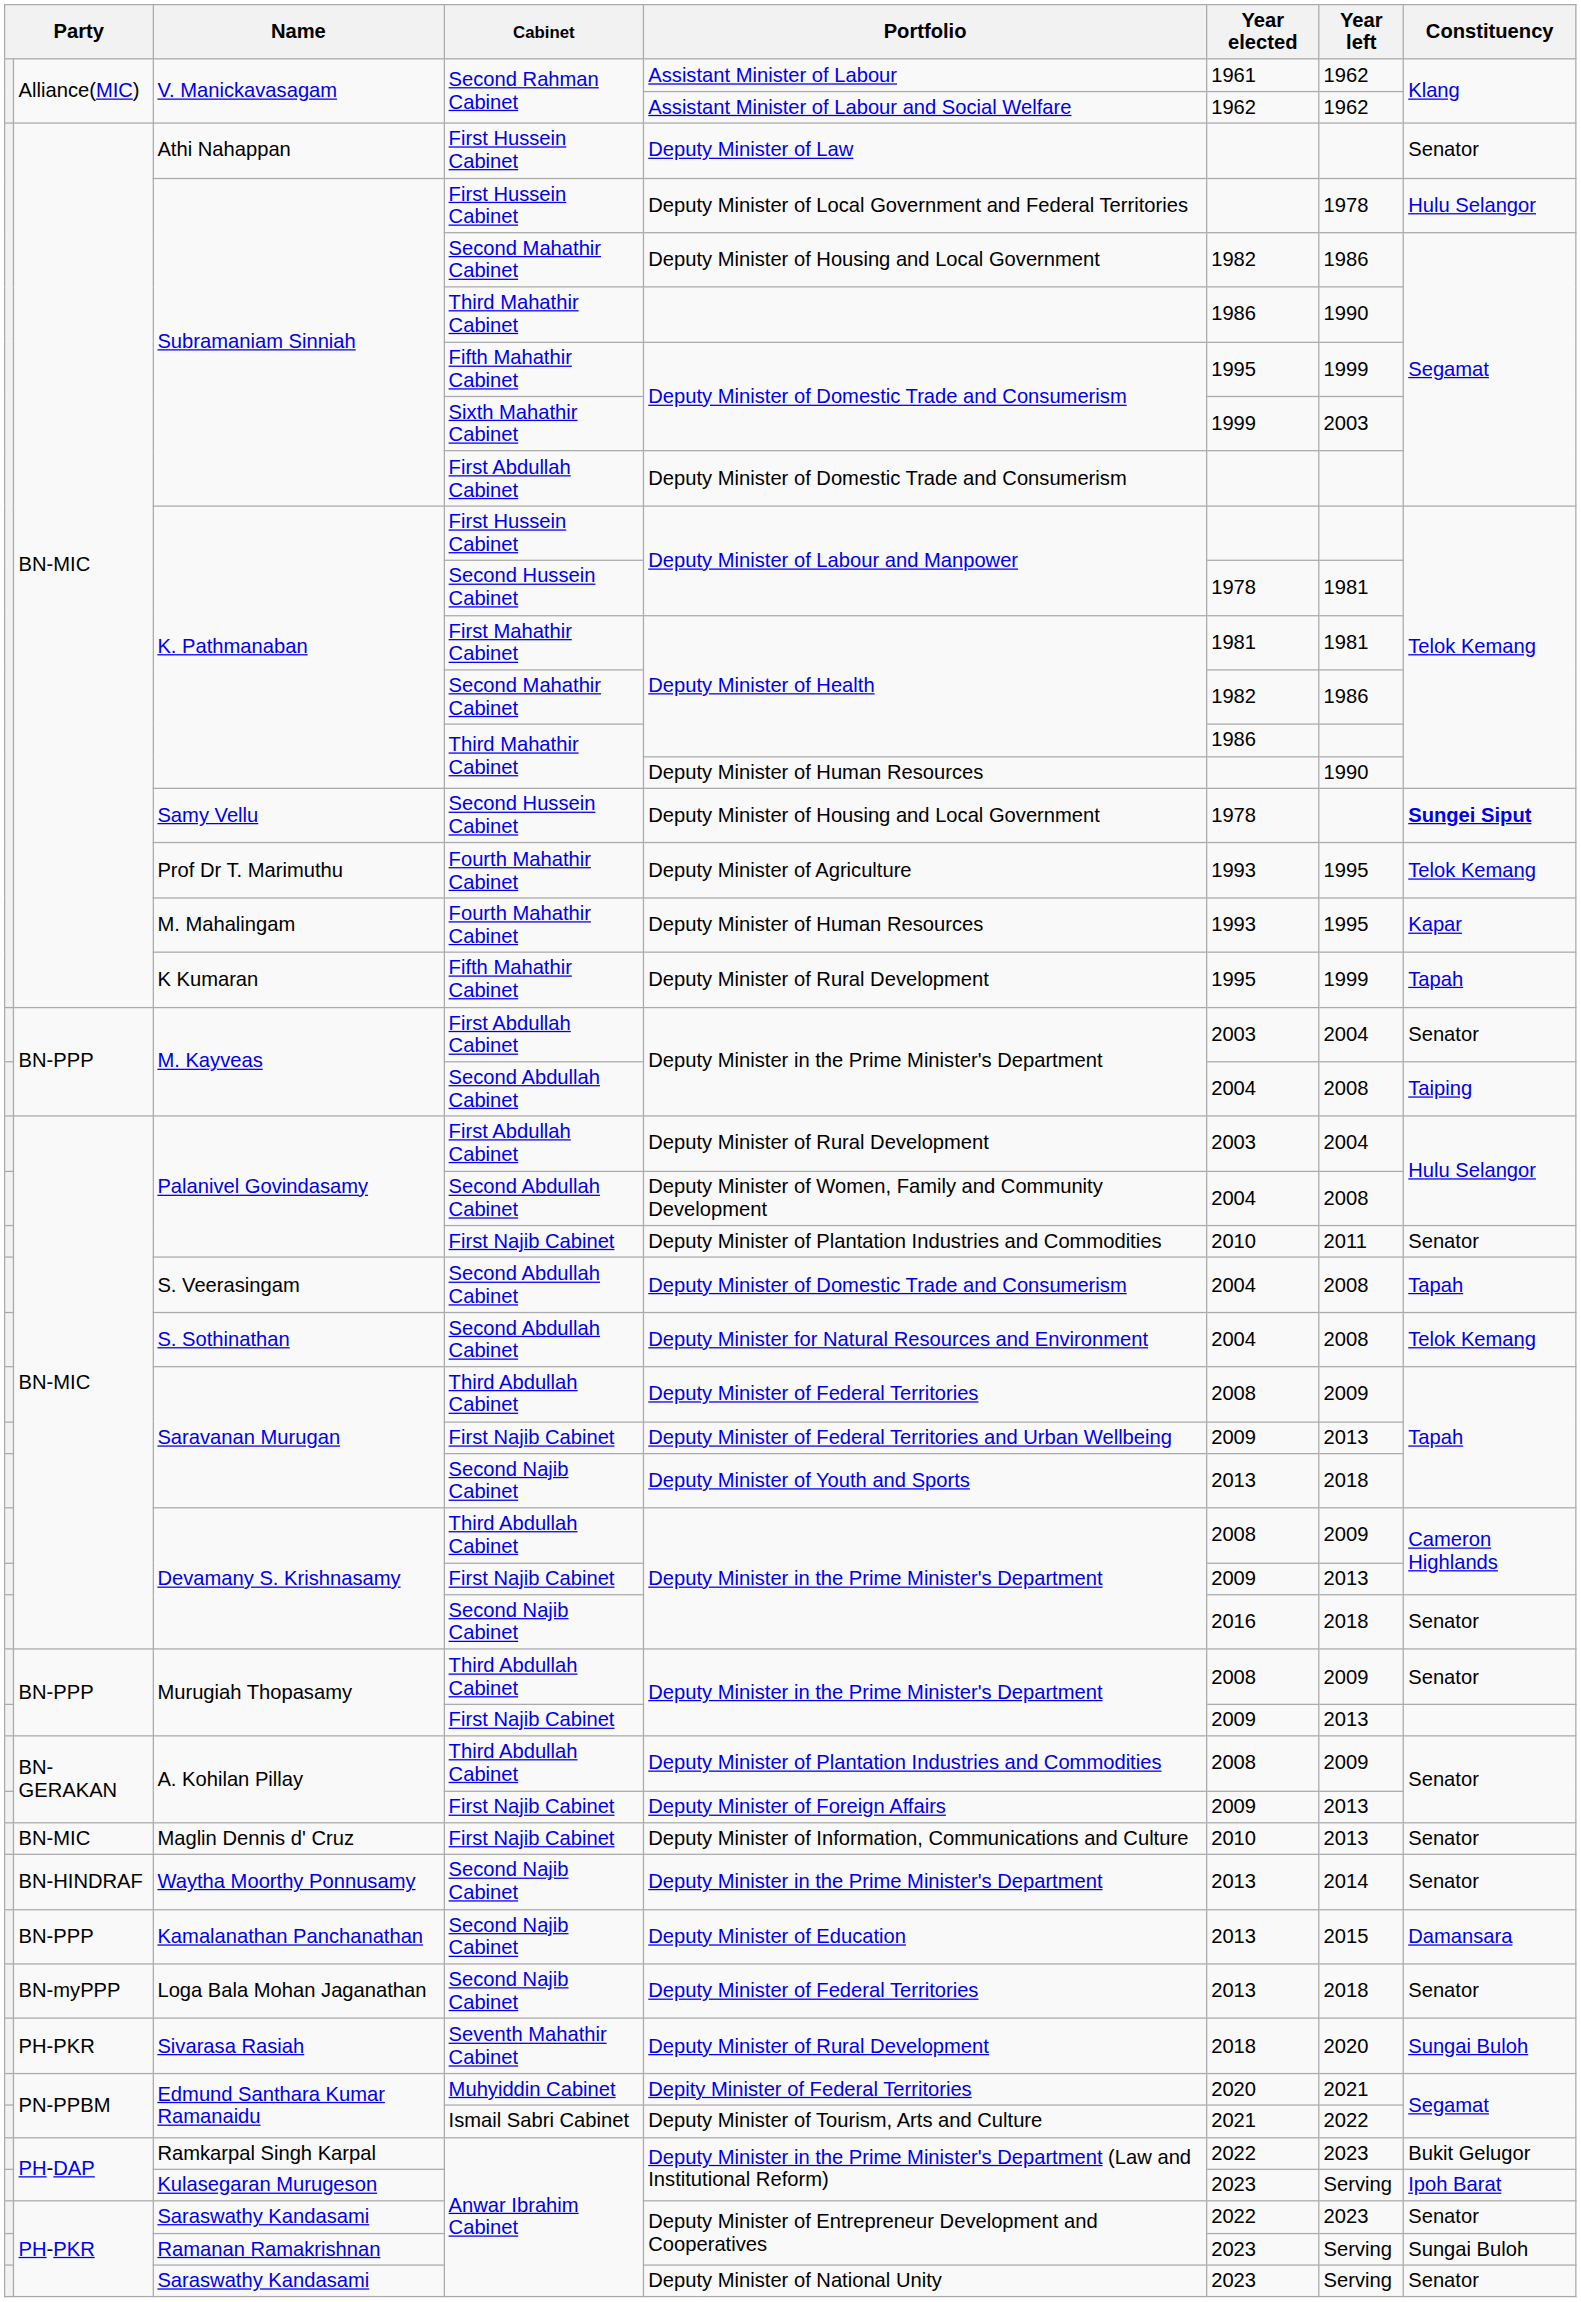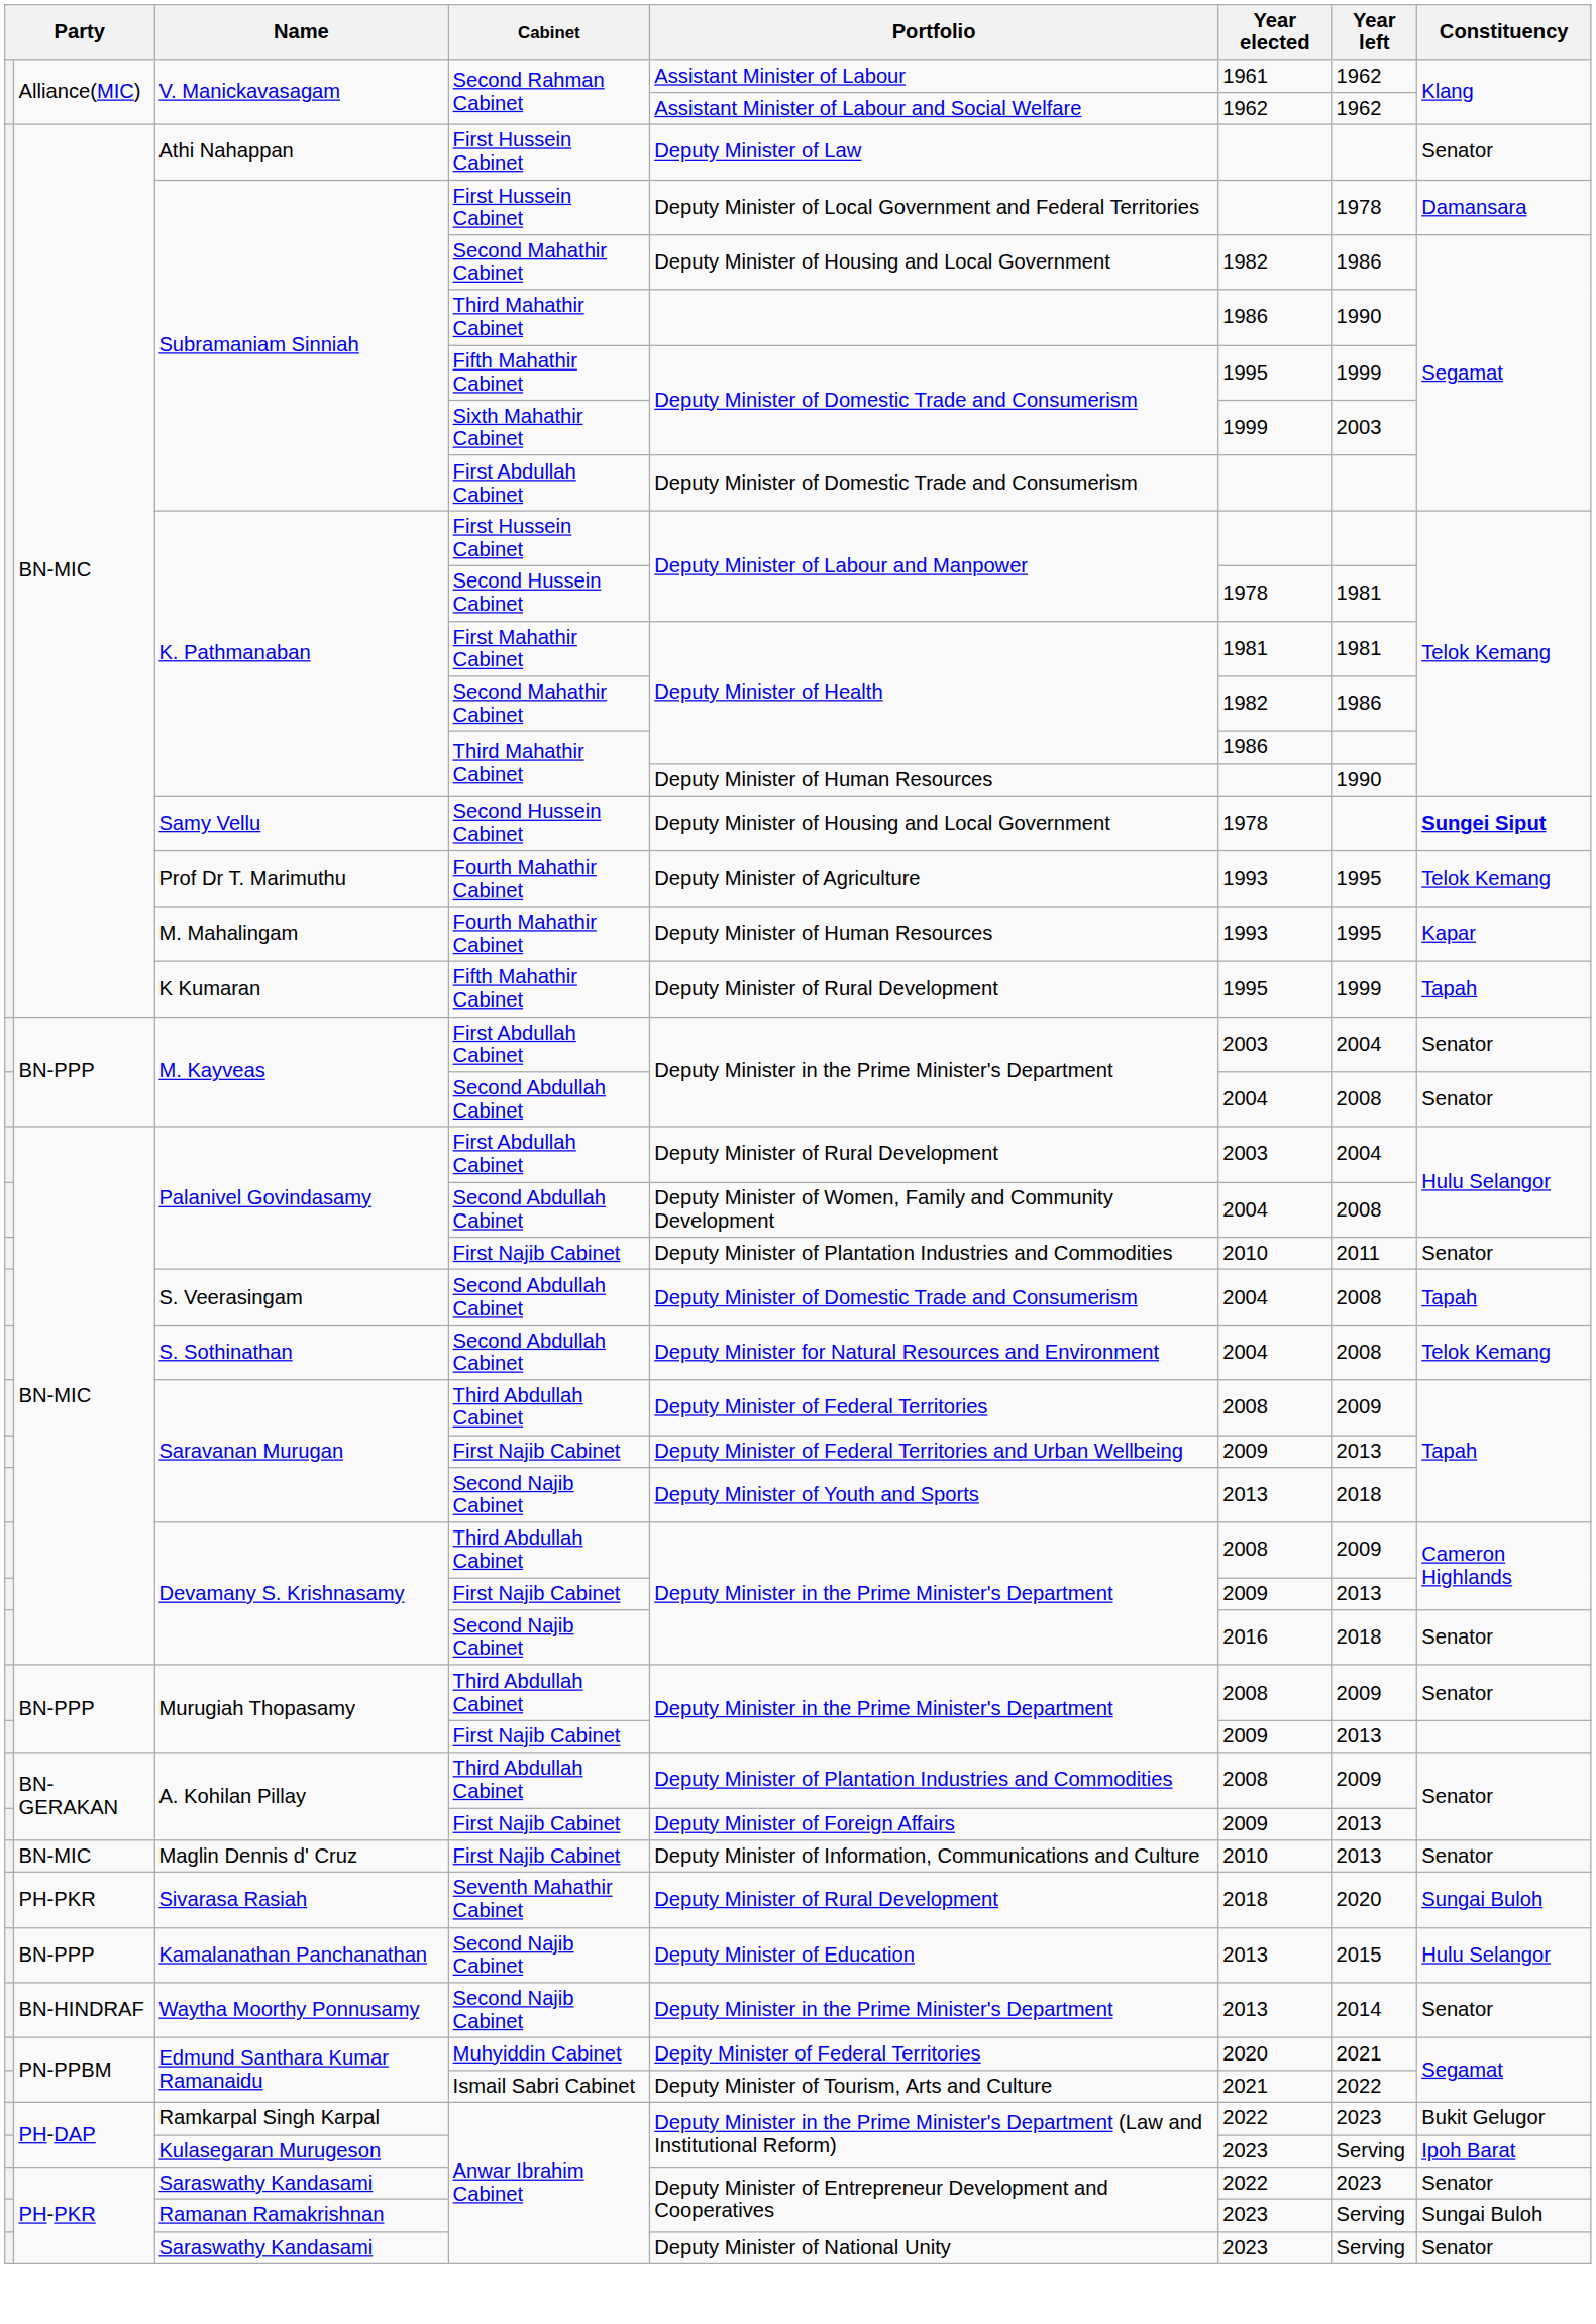Subramaniam Sinniah / First Hussein Cabinet | Constituency: Hulu Selangor -> Damansara
M. Kayveas / Second Abdullah Cabinet | Constituency: Taiping -> Senator
rows swapped: Waytha Moorthy Ponnusamy <-> Sivarasa Rasiah
Kamalanathan Panchanathan | Constituency: Damansara -> Hulu Selangor
- row: BN-myPPP | Loga Bala Mohan Jaganathan | Second Najib Cabinet | Deputy Minister of Federal Territories | 2013 | 2018 | Senator
